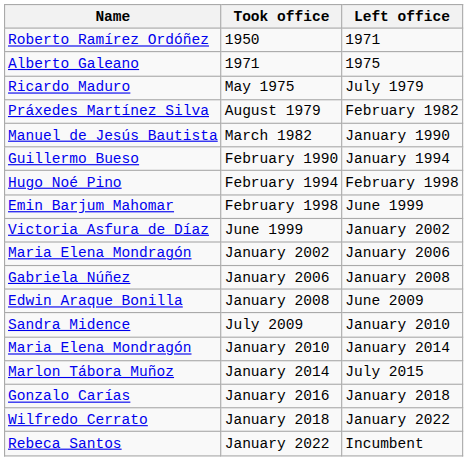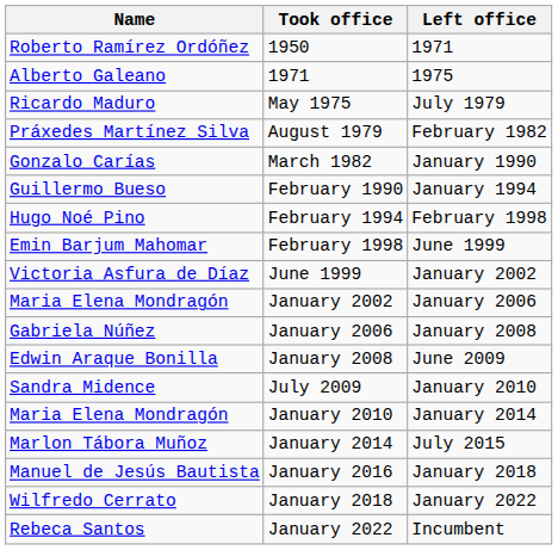March 1982 | Name: Manuel de Jesús Bautista -> Gonzalo Carías
January 2016 | Name: Gonzalo Carías -> Manuel de Jesús Bautista
